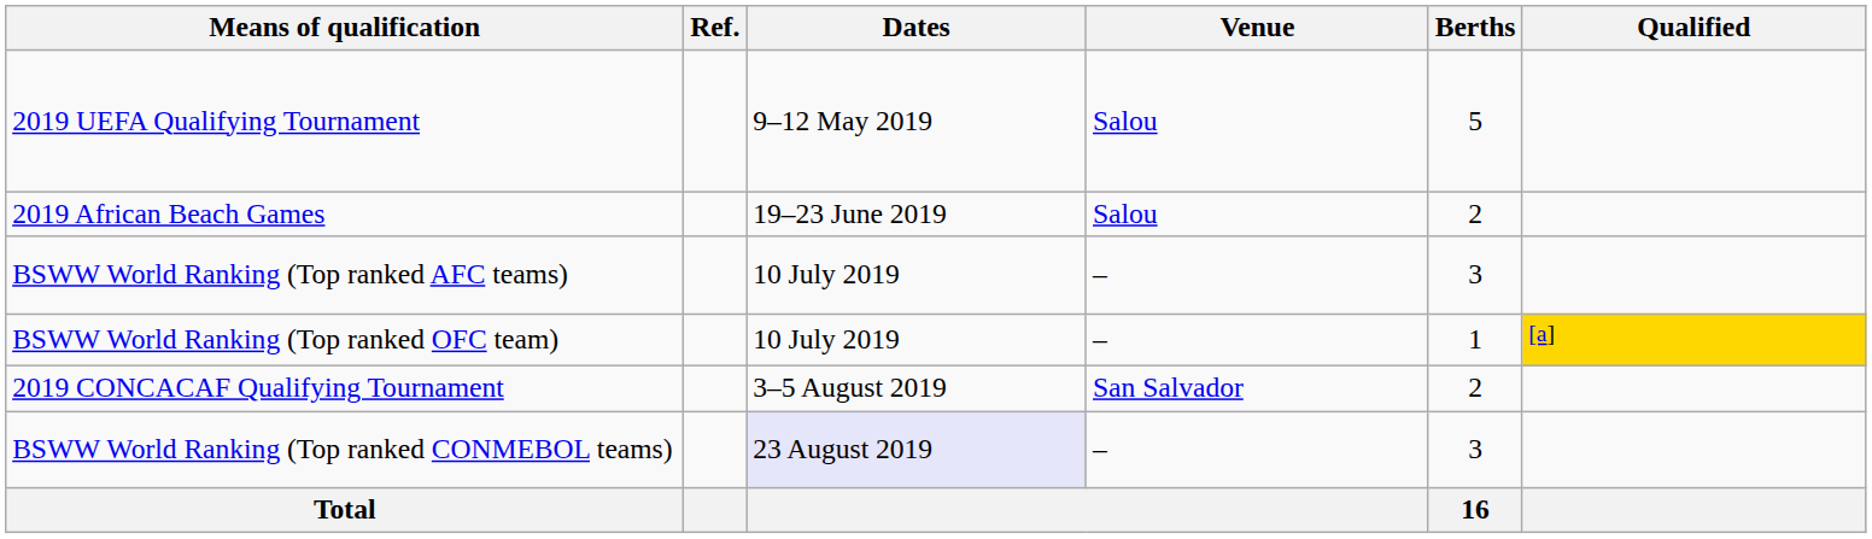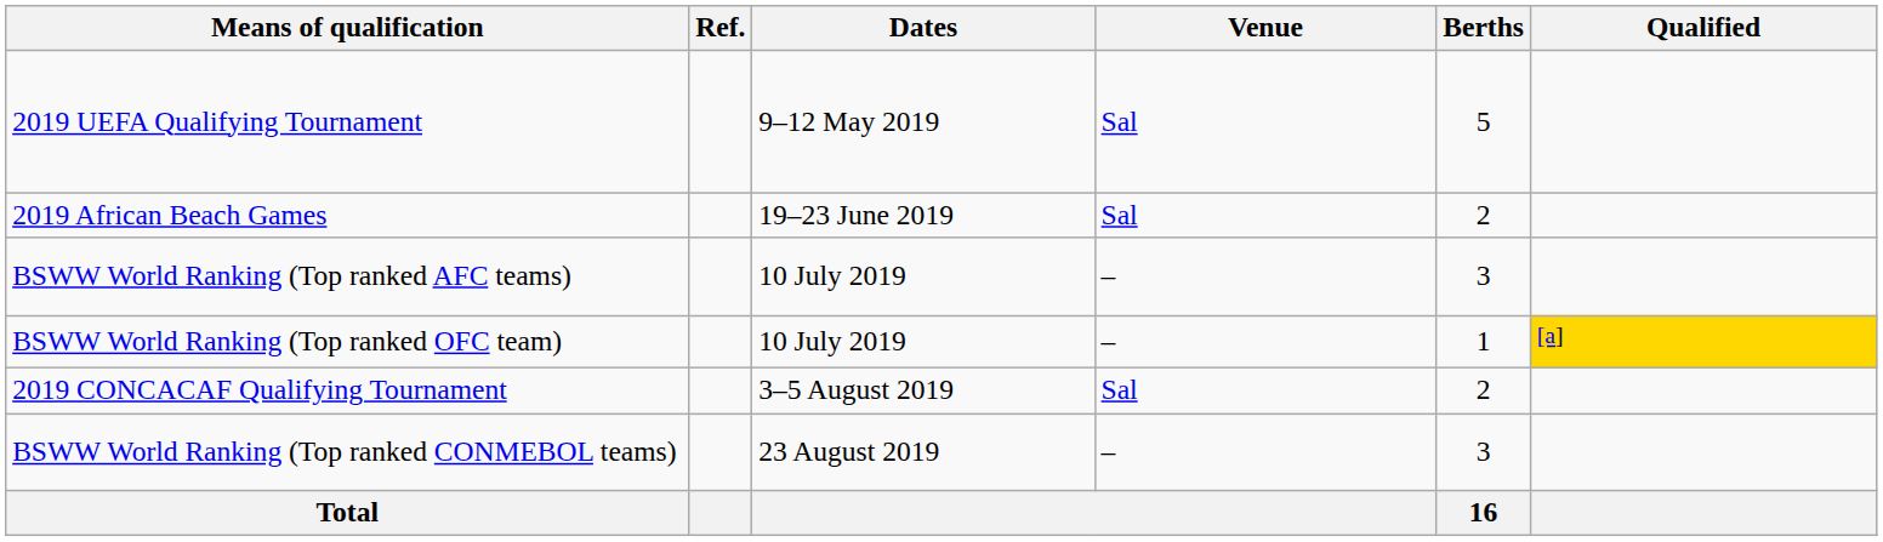2019 UEFA Qualifying Tournament | Venue: Salou -> Sal
2019 African Beach Games | Venue: Salou -> Sal
2019 CONCACAF Qualifying Tournament | Venue: San Salvador -> Sal
BSWW World Ranking (Top ranked CONMEBOL teams) | Dates: lavender background -> no background
